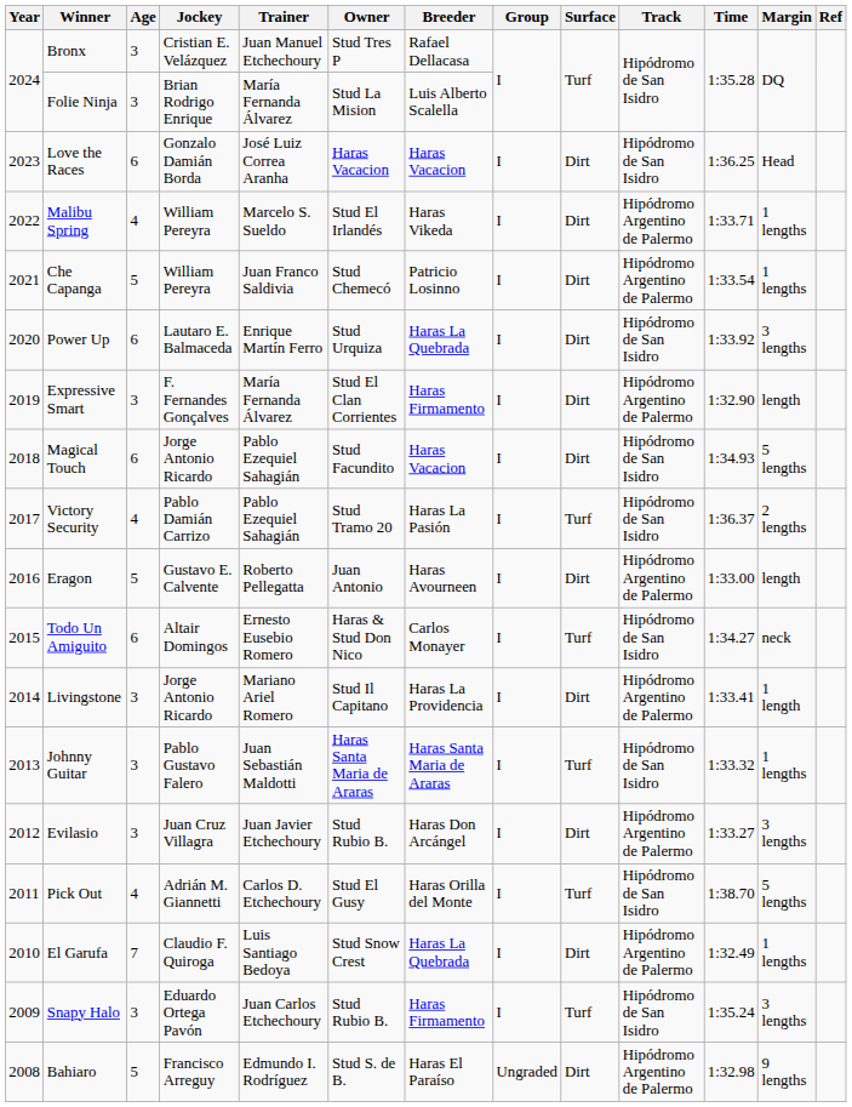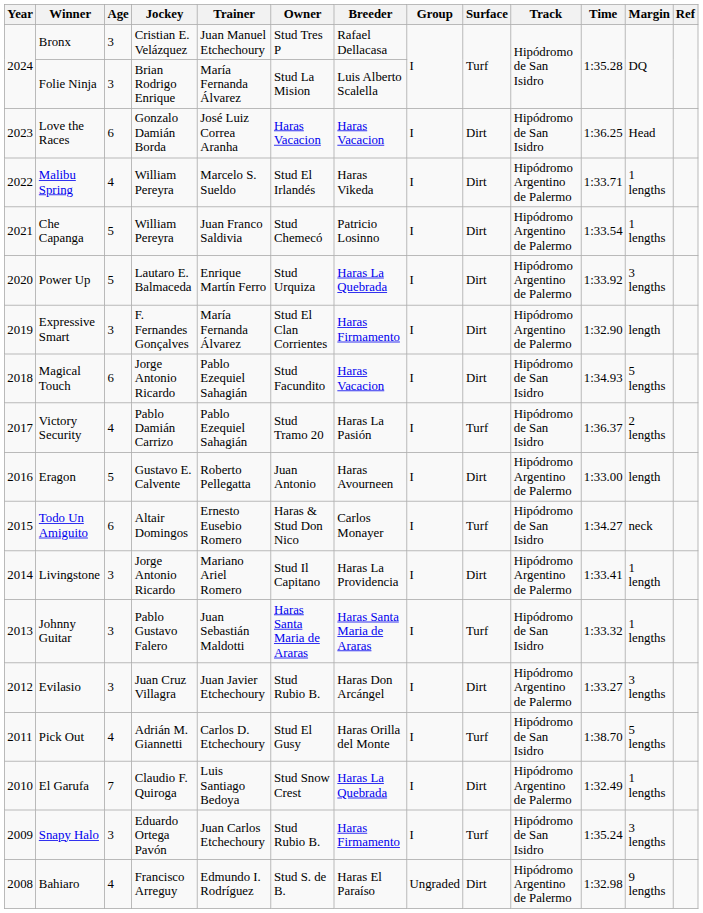Power Up | Age: 6 -> 5
Power Up | Track: Hipódromo de San Isidro -> Hipódromo Argentino de Palermo
Bahiaro | Age: 5 -> 4
